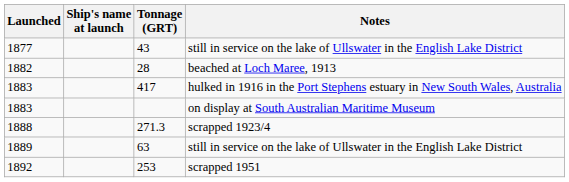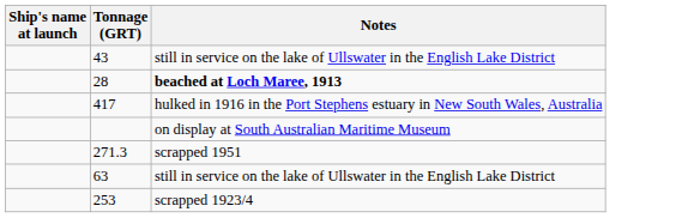- column: Launched | 1877 | 1882 | 1883 | 1883 | 1888 | 1889 | 1892
28 | Notes: normal -> bold
271.3 | Notes: scrapped 1923/4 -> scrapped 1951
253 | Notes: scrapped 1951 -> scrapped 1923/4
